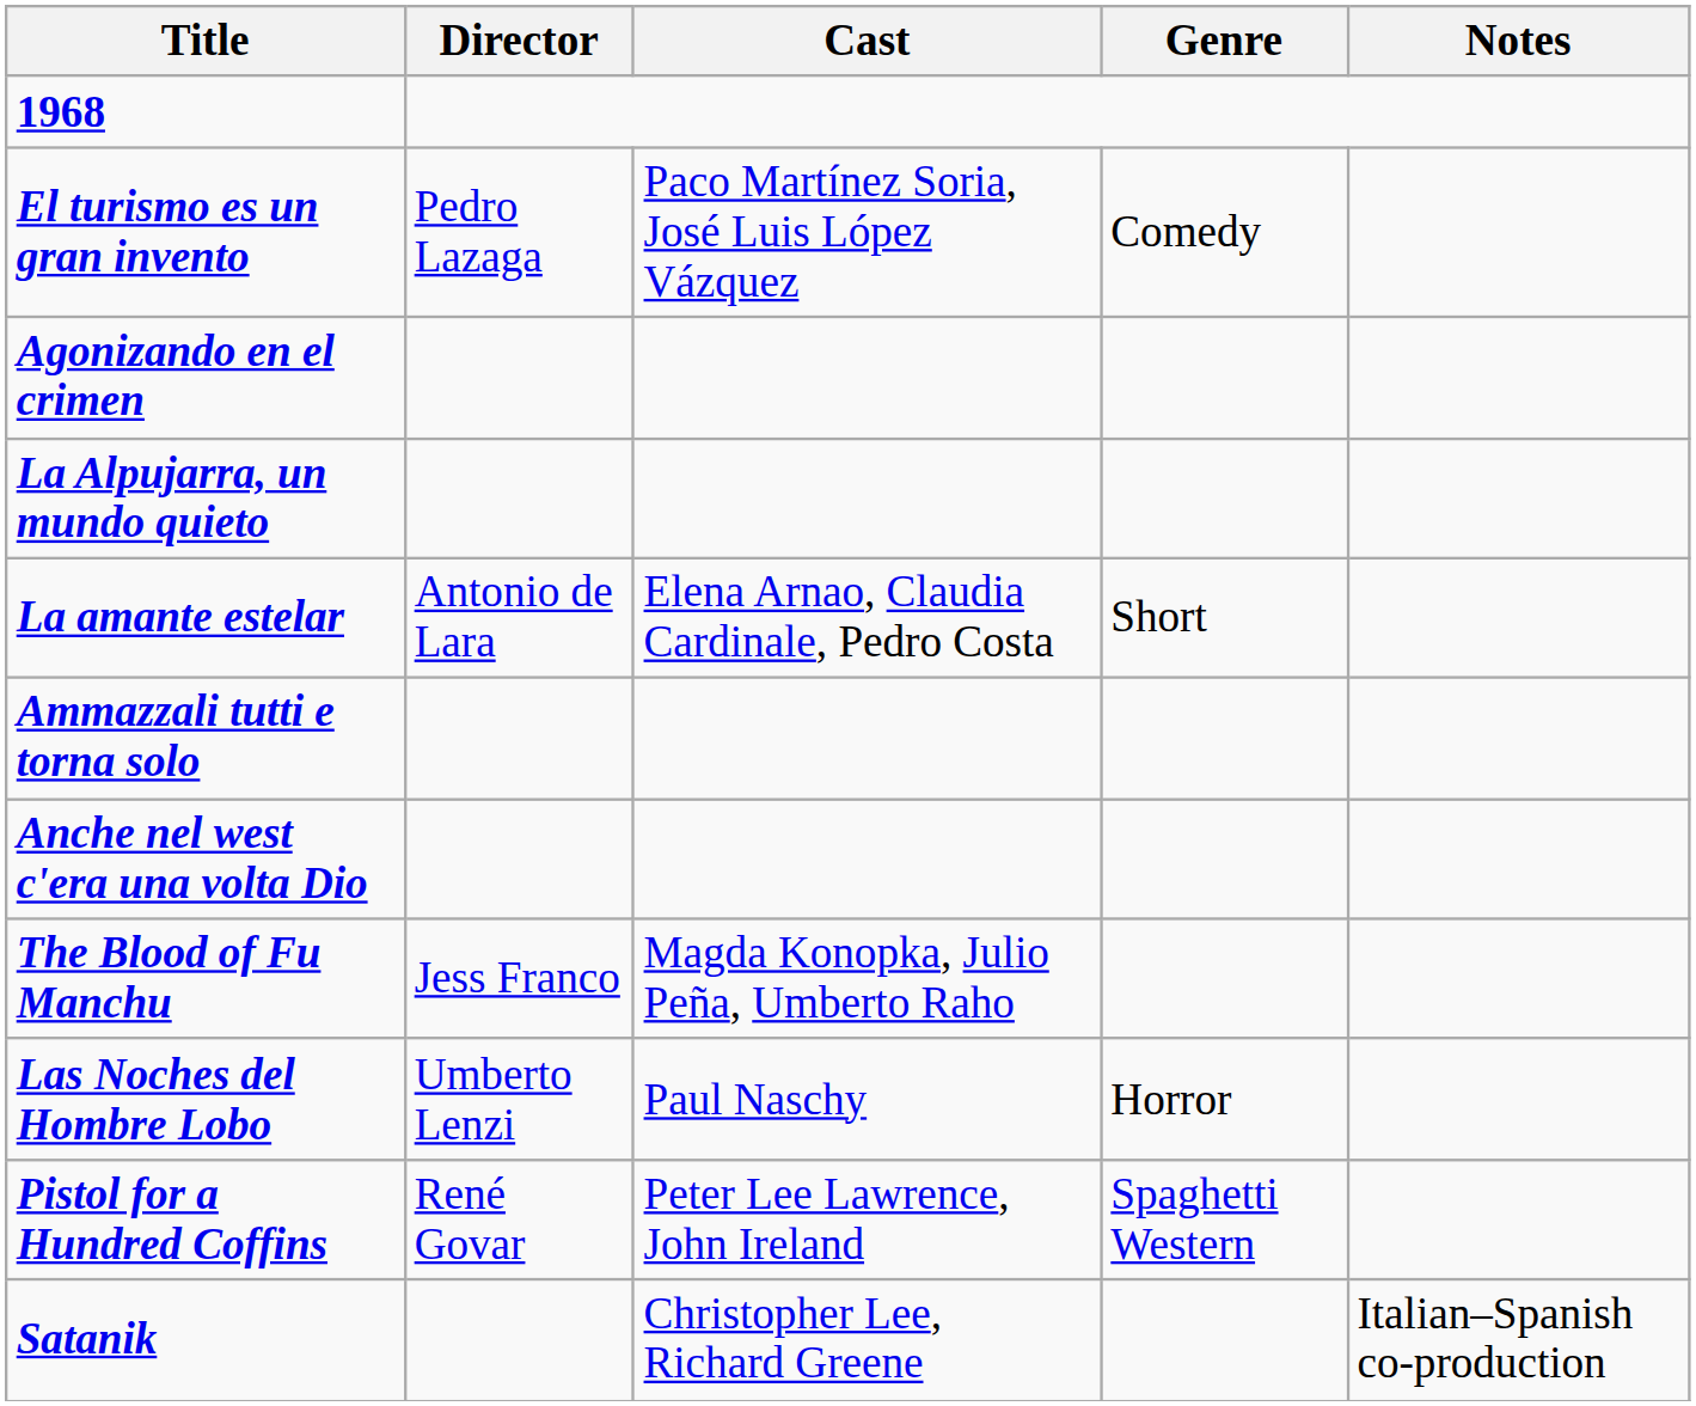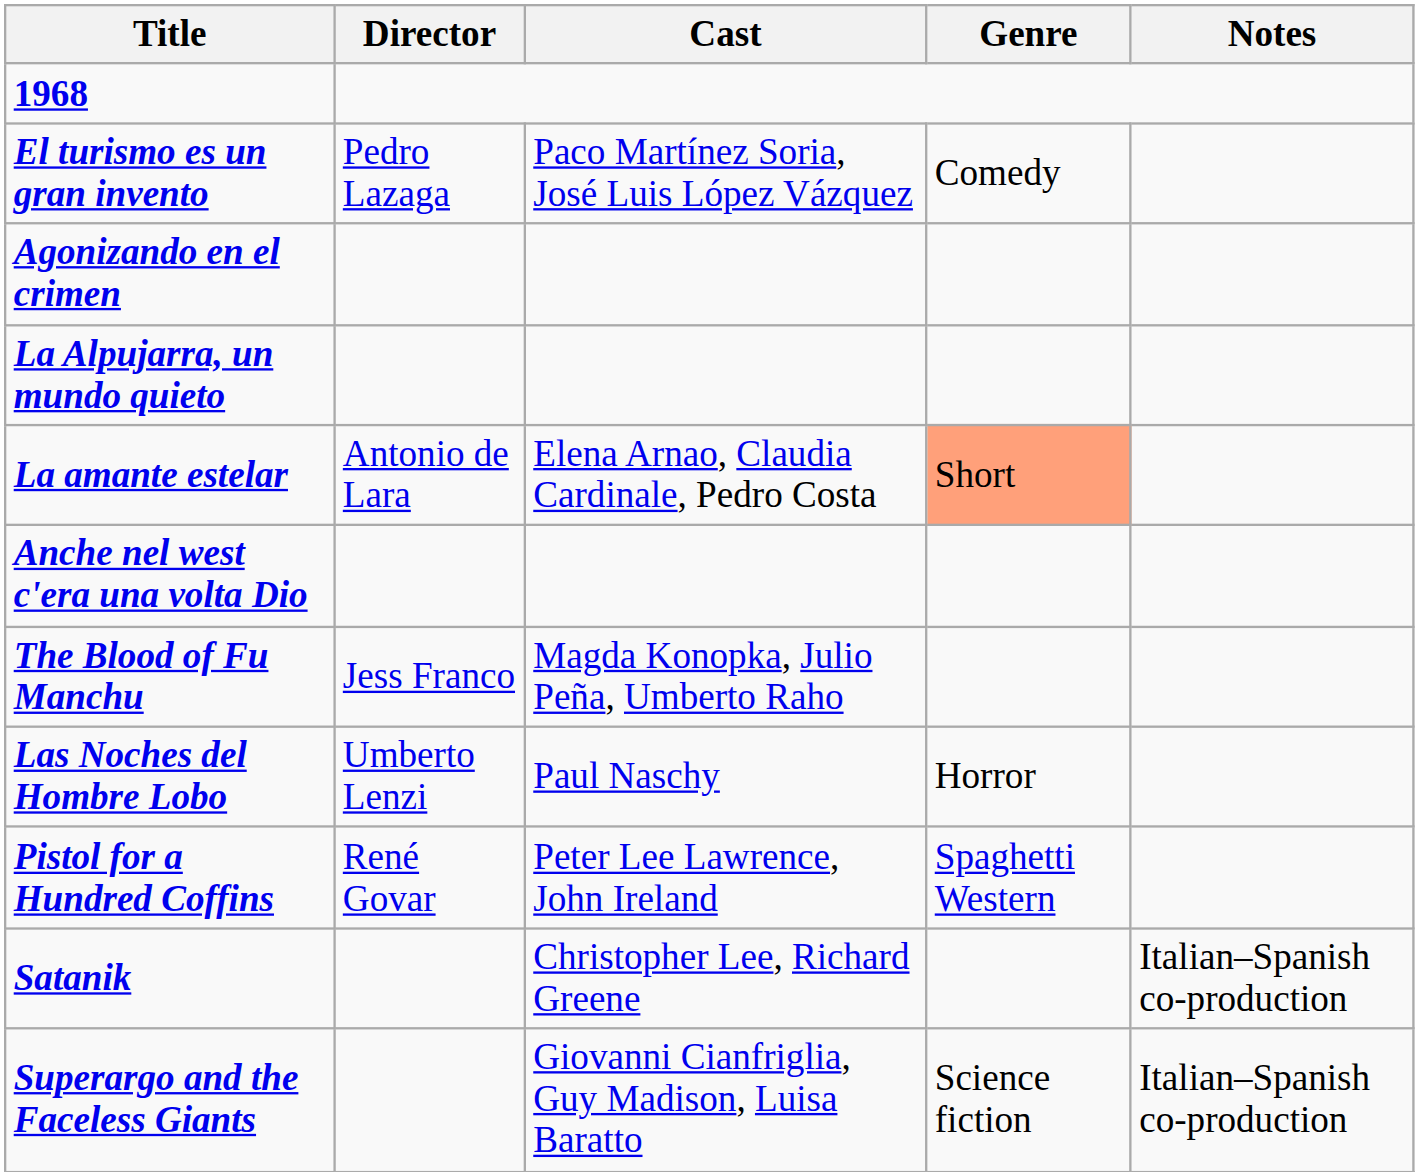La amante estelar | Genre: no background -> lightsalmon background
- row: Ammazzali tutti e torna solo
+ row: Superargo and the Faceless Giants | Giovanni Cianfriglia, Guy Madison, Luisa Baratto | Science fiction | Italian–Spanish co-production
